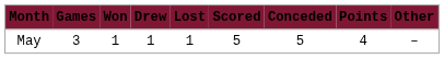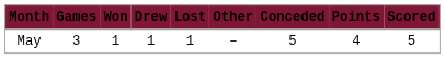columns swapped: Scored <-> Other
